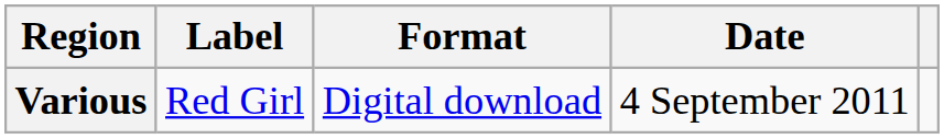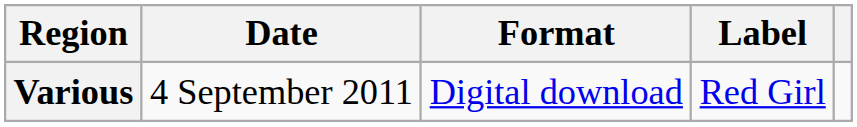columns swapped: Date <-> Label
